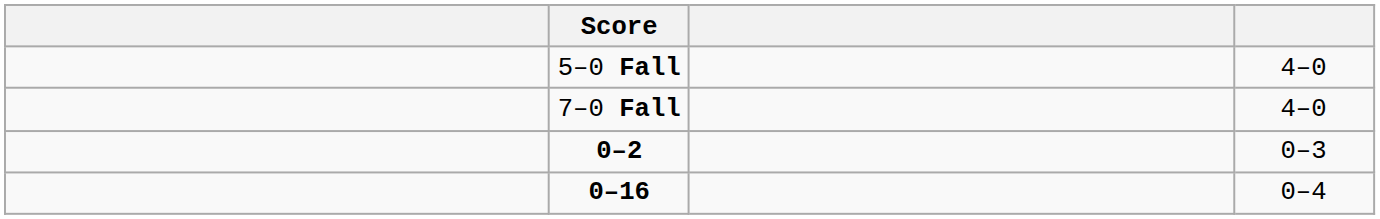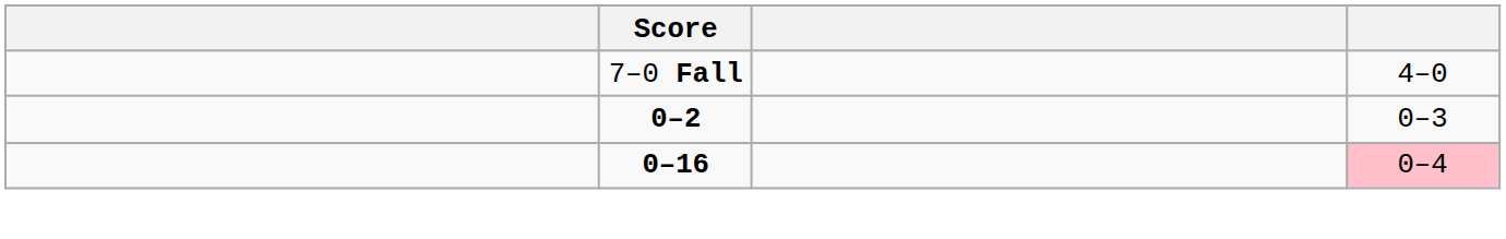- row: 5–0 Fall | 4–0
0–16 | column 4: no background -> pink background
